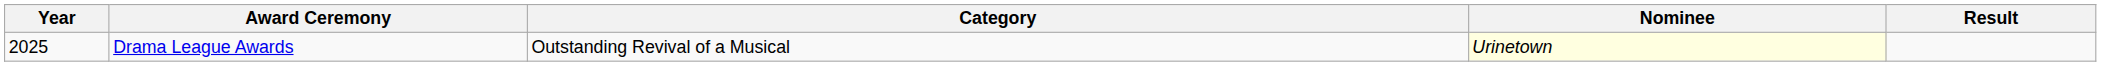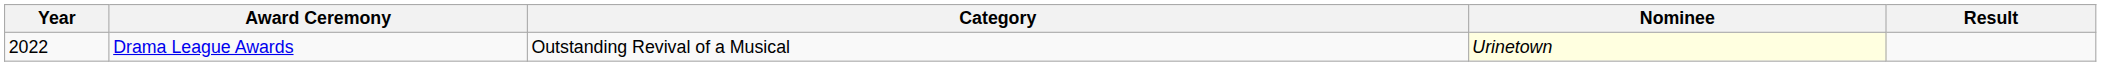Drama League Awards | Year: 2025 -> 2022
